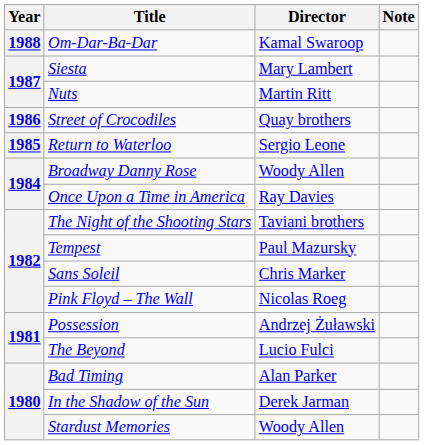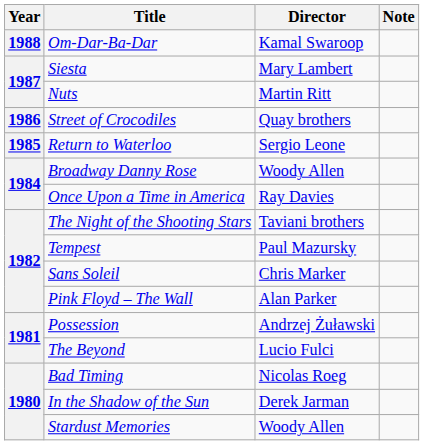Pink Floyd – The Wall | Director: Nicolas Roeg -> Alan Parker
Bad Timing | Director: Alan Parker -> Nicolas Roeg
